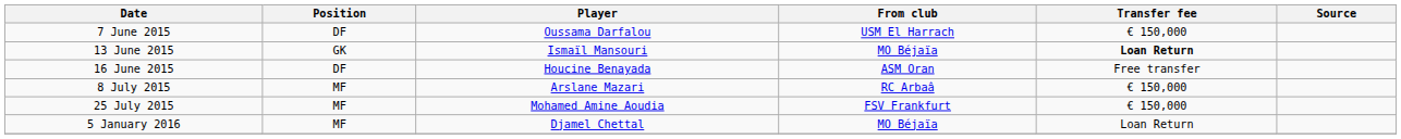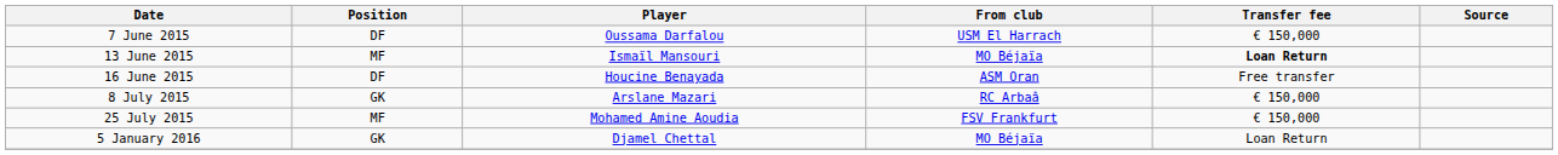13 June 2015 | Position: GK -> MF
8 July 2015 | Position: MF -> GK
5 January 2016 | Position: MF -> GK
